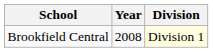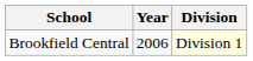Brookfield Central | Year: 2008 -> 2006
